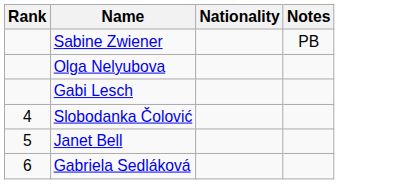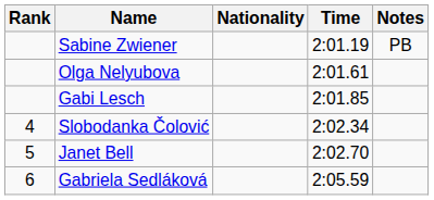+ column: Time | 2:01.19 | 2:01.61 | 2:01.85 | 2:02.34 | 2:02.70 | 2:05.59
